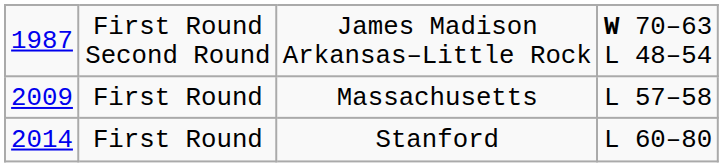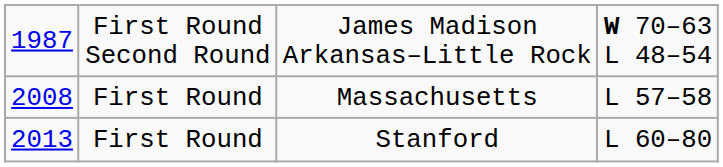Massachusetts | column 1: 2009 -> 2008
Stanford | column 1: 2014 -> 2013
